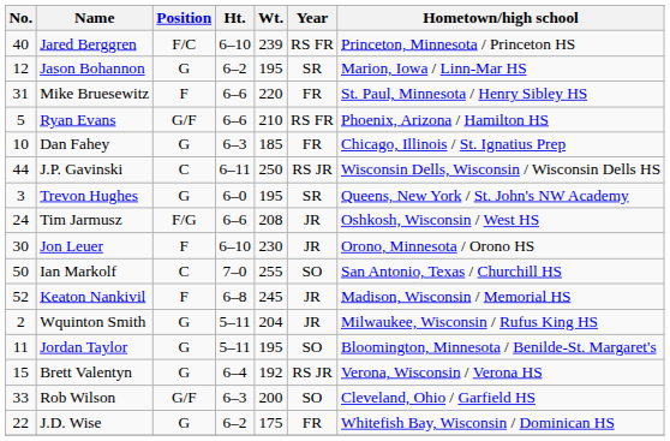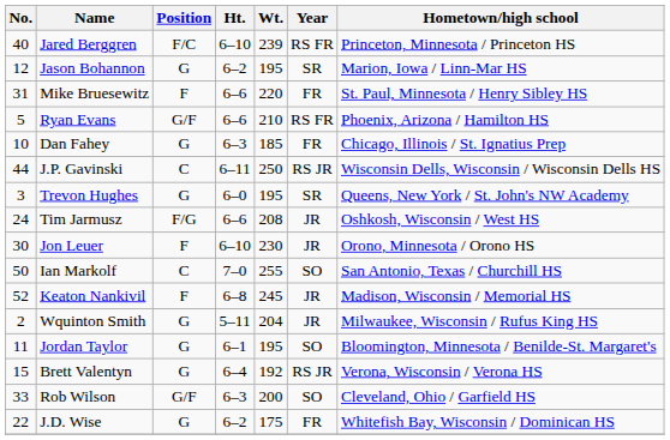Jordan Taylor | Ht.: 5–11 -> 6–1
